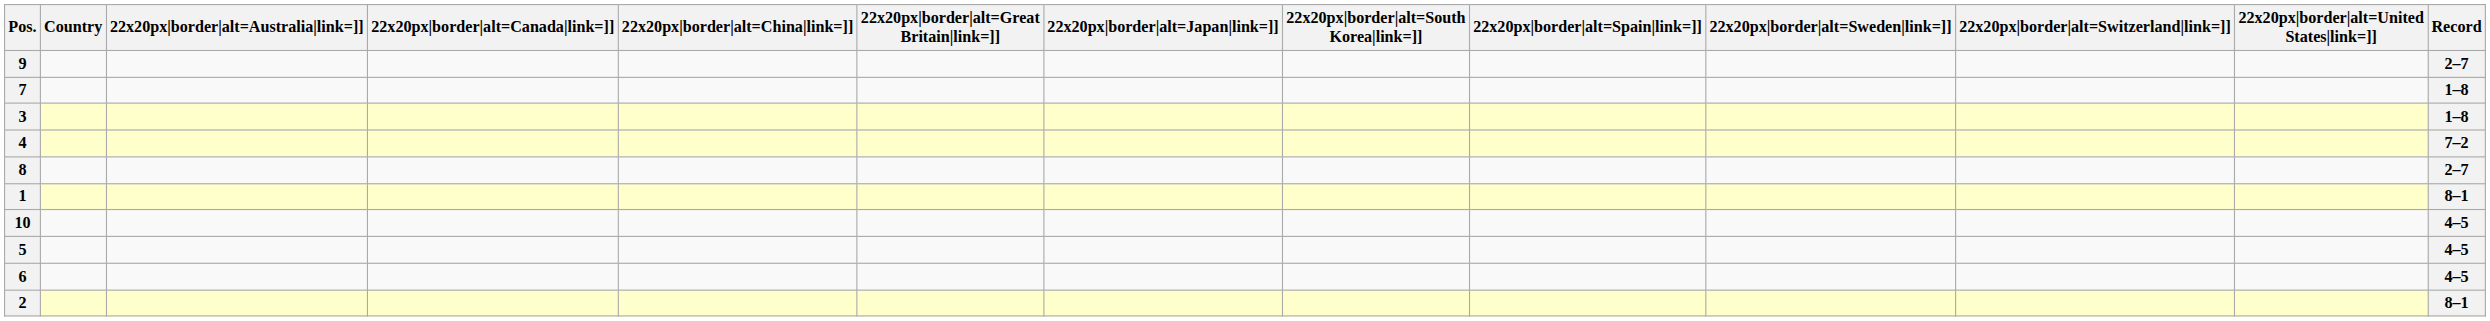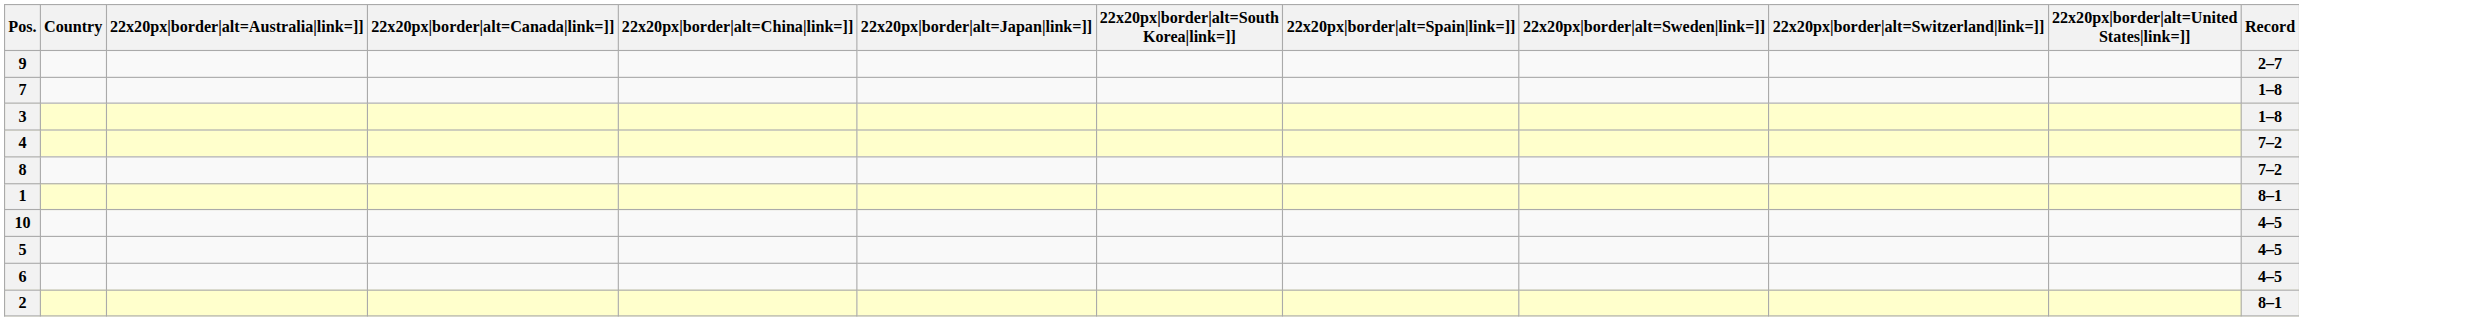- column: 22x20px|border|alt=Great Britain|link=]]
8 | Record: 2–7 -> 7–2
